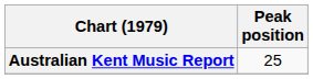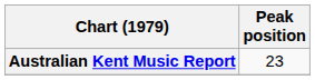Australian Kent Music Report | Peak position: 25 -> 23
